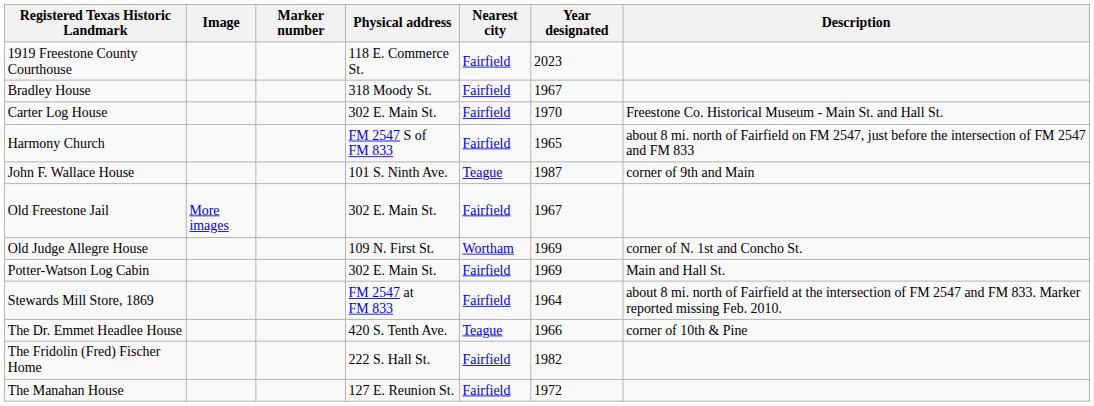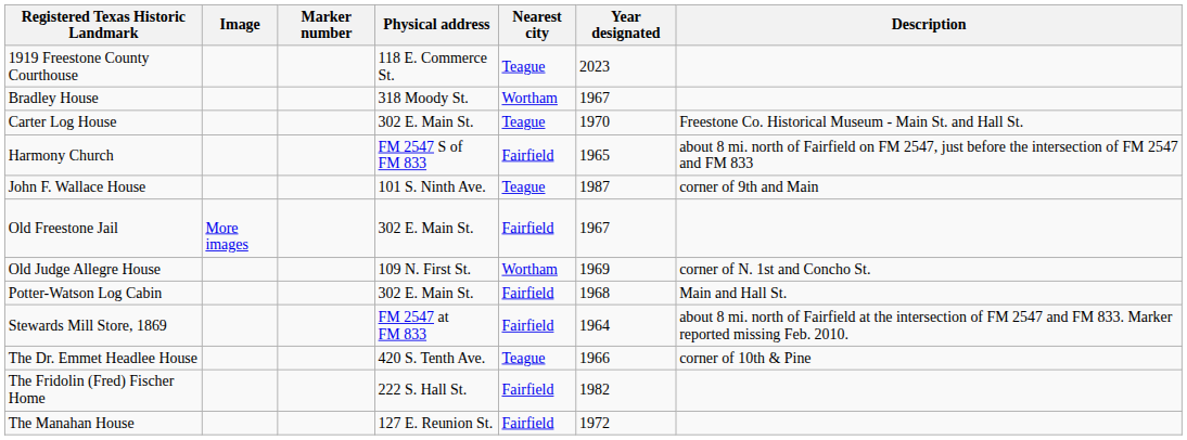1919 Freestone County Courthouse | Nearest city: Fairfield -> Teague
Bradley House | Nearest city: Fairfield -> Wortham
Carter Log House | Nearest city: Fairfield -> Teague
Potter-Watson Log Cabin | Year designated: 1969 -> 1968
